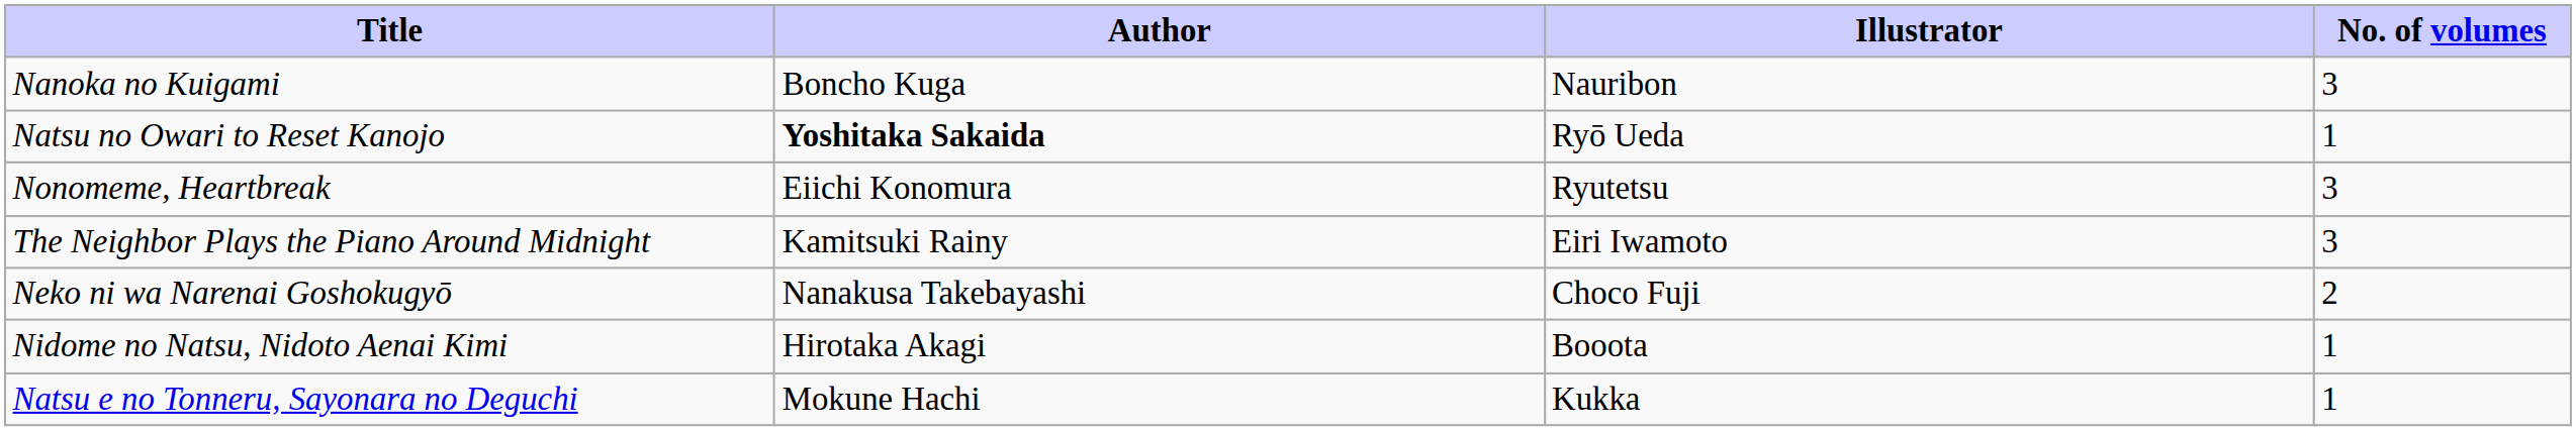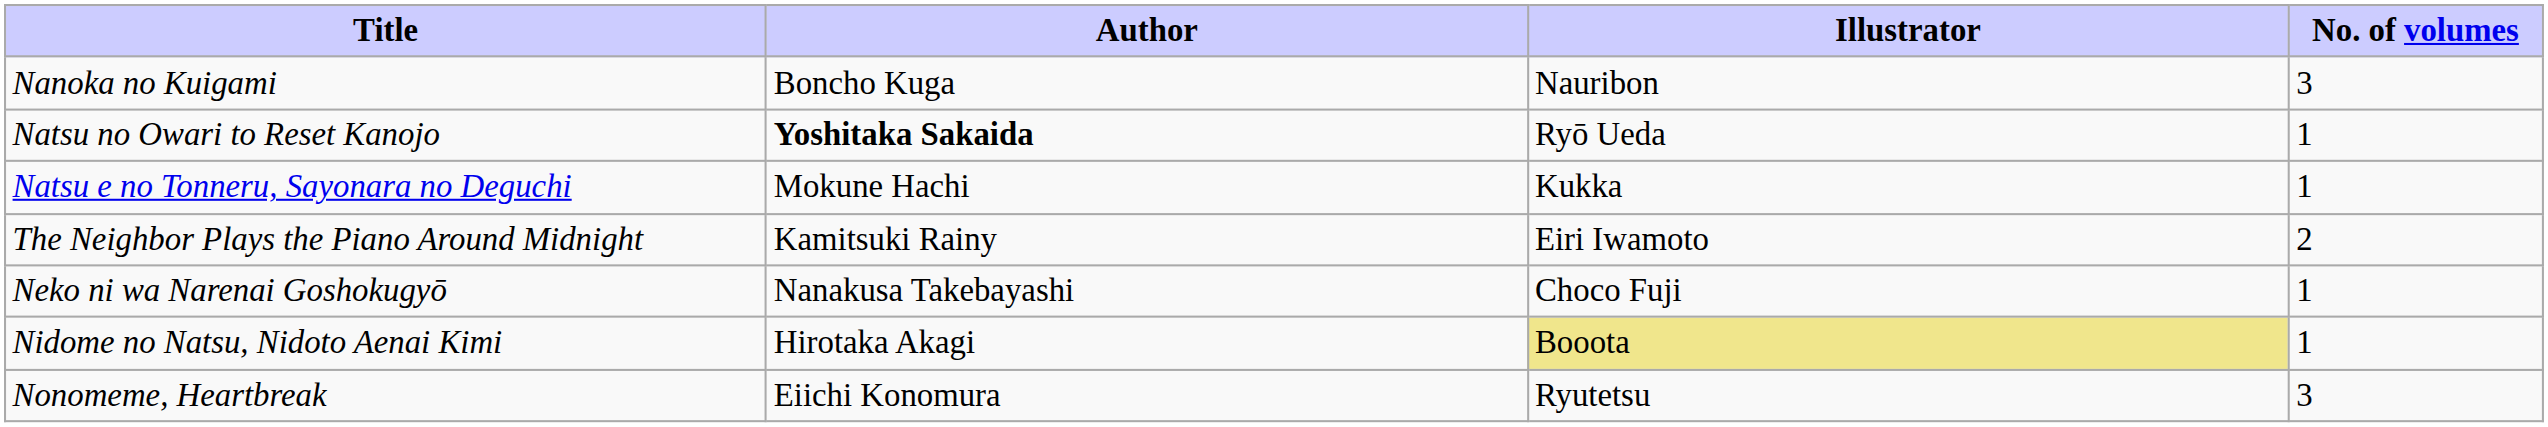rows swapped: Natsu e no Tonneru, Sayonara no Deguchi <-> Nonomeme, Heartbreak
The Neighbor Plays the Piano Around Midnight | No. of volumes: 3 -> 2
Neko ni wa Narenai Goshokugyō | No. of volumes: 2 -> 1
Nidome no Natsu, Nidoto Aenai Kimi | Illustrator: no background -> khaki background
